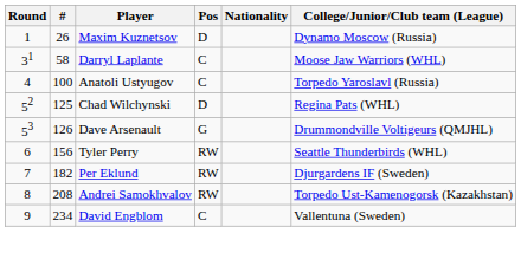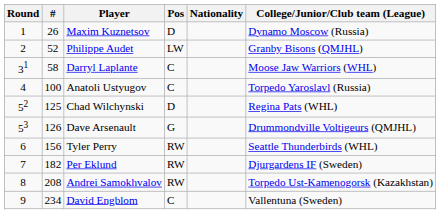+ row: 2 | 52 | Philippe Audet | LW | Granby Bisons (QMJHL)
